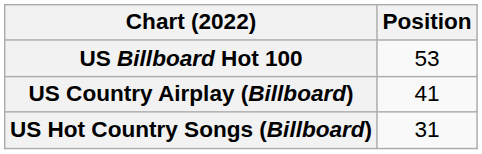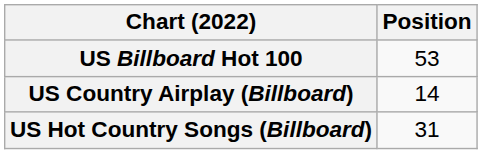US Country Airplay (Billboard) | Position: 41 -> 14
